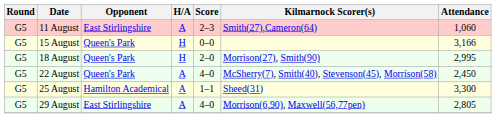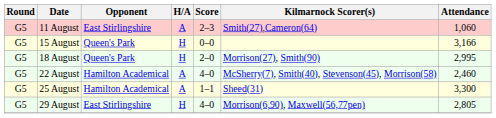22 August | Opponent: Queen's Park -> Hamilton Academical
22 August | Attendance: 2,450 -> 2,460
29 August | H/A: A -> H
